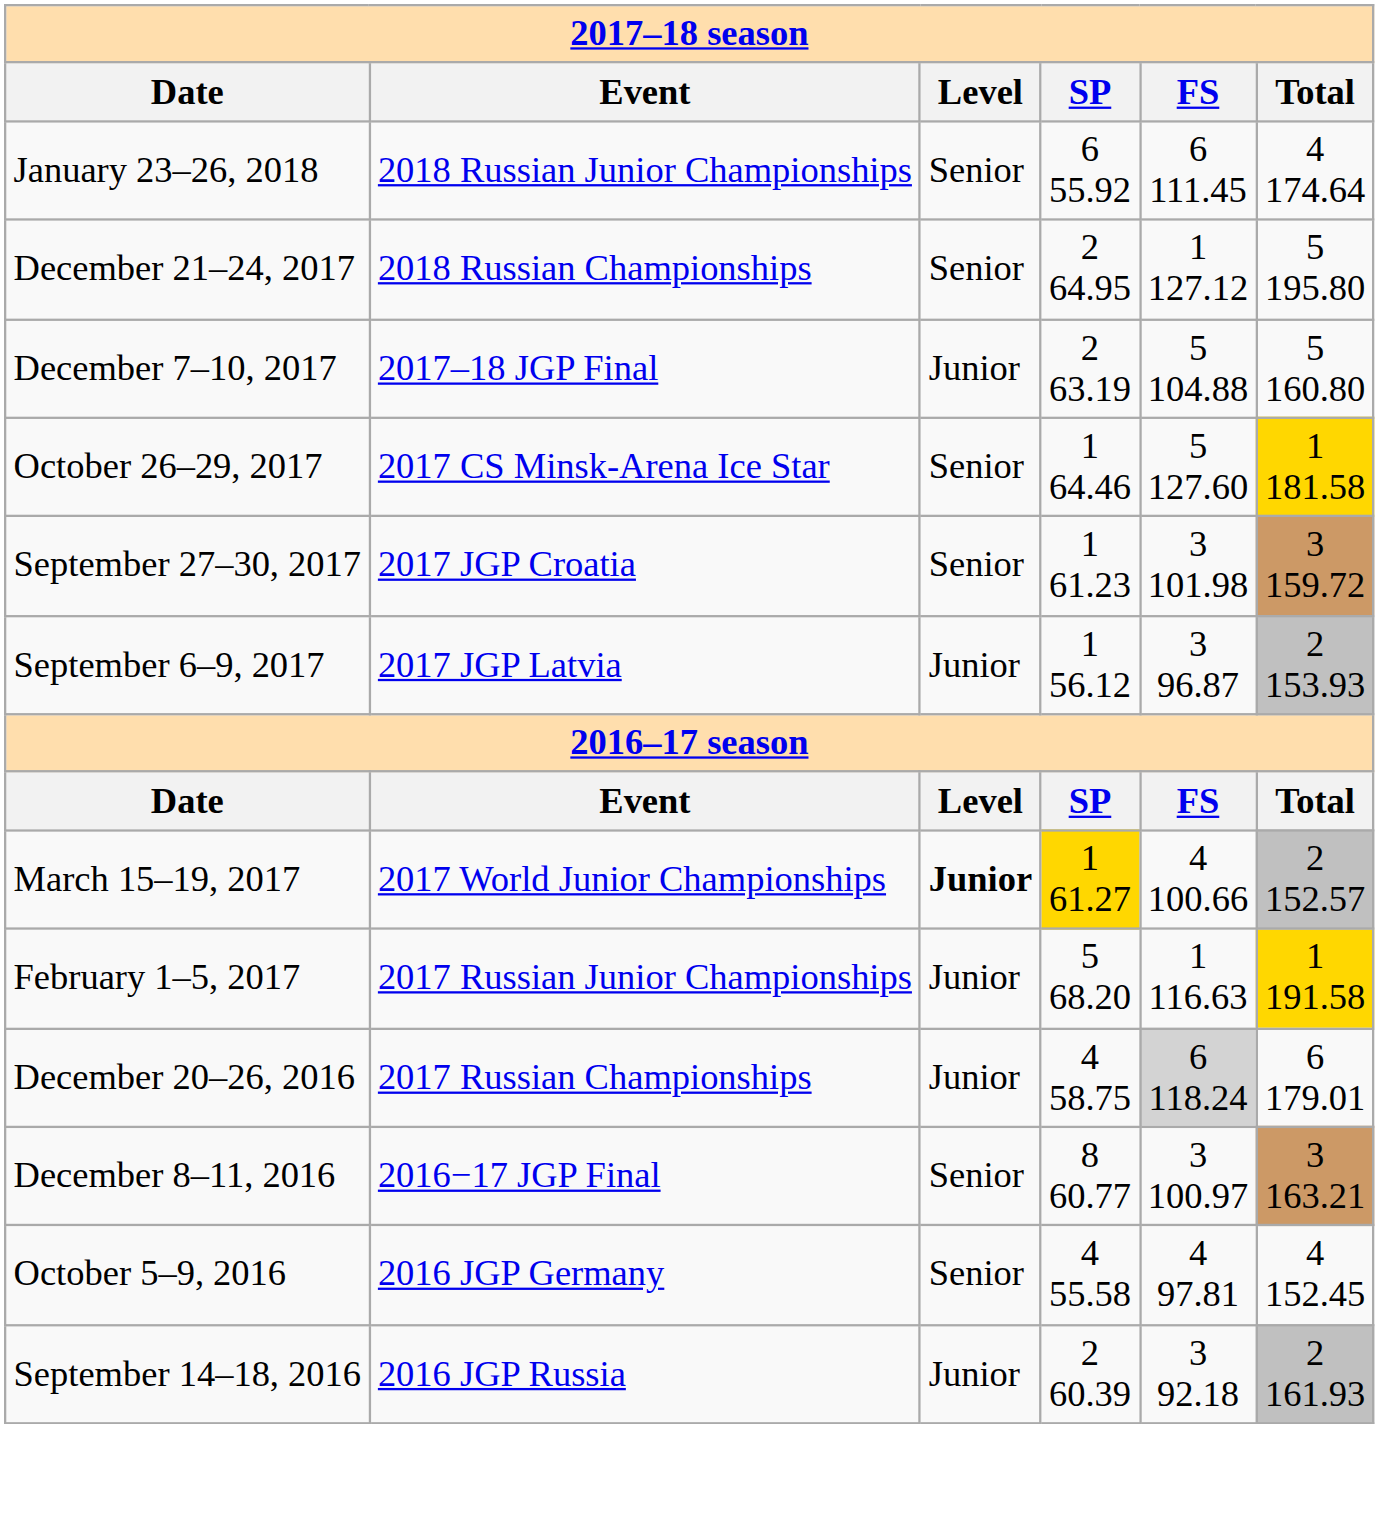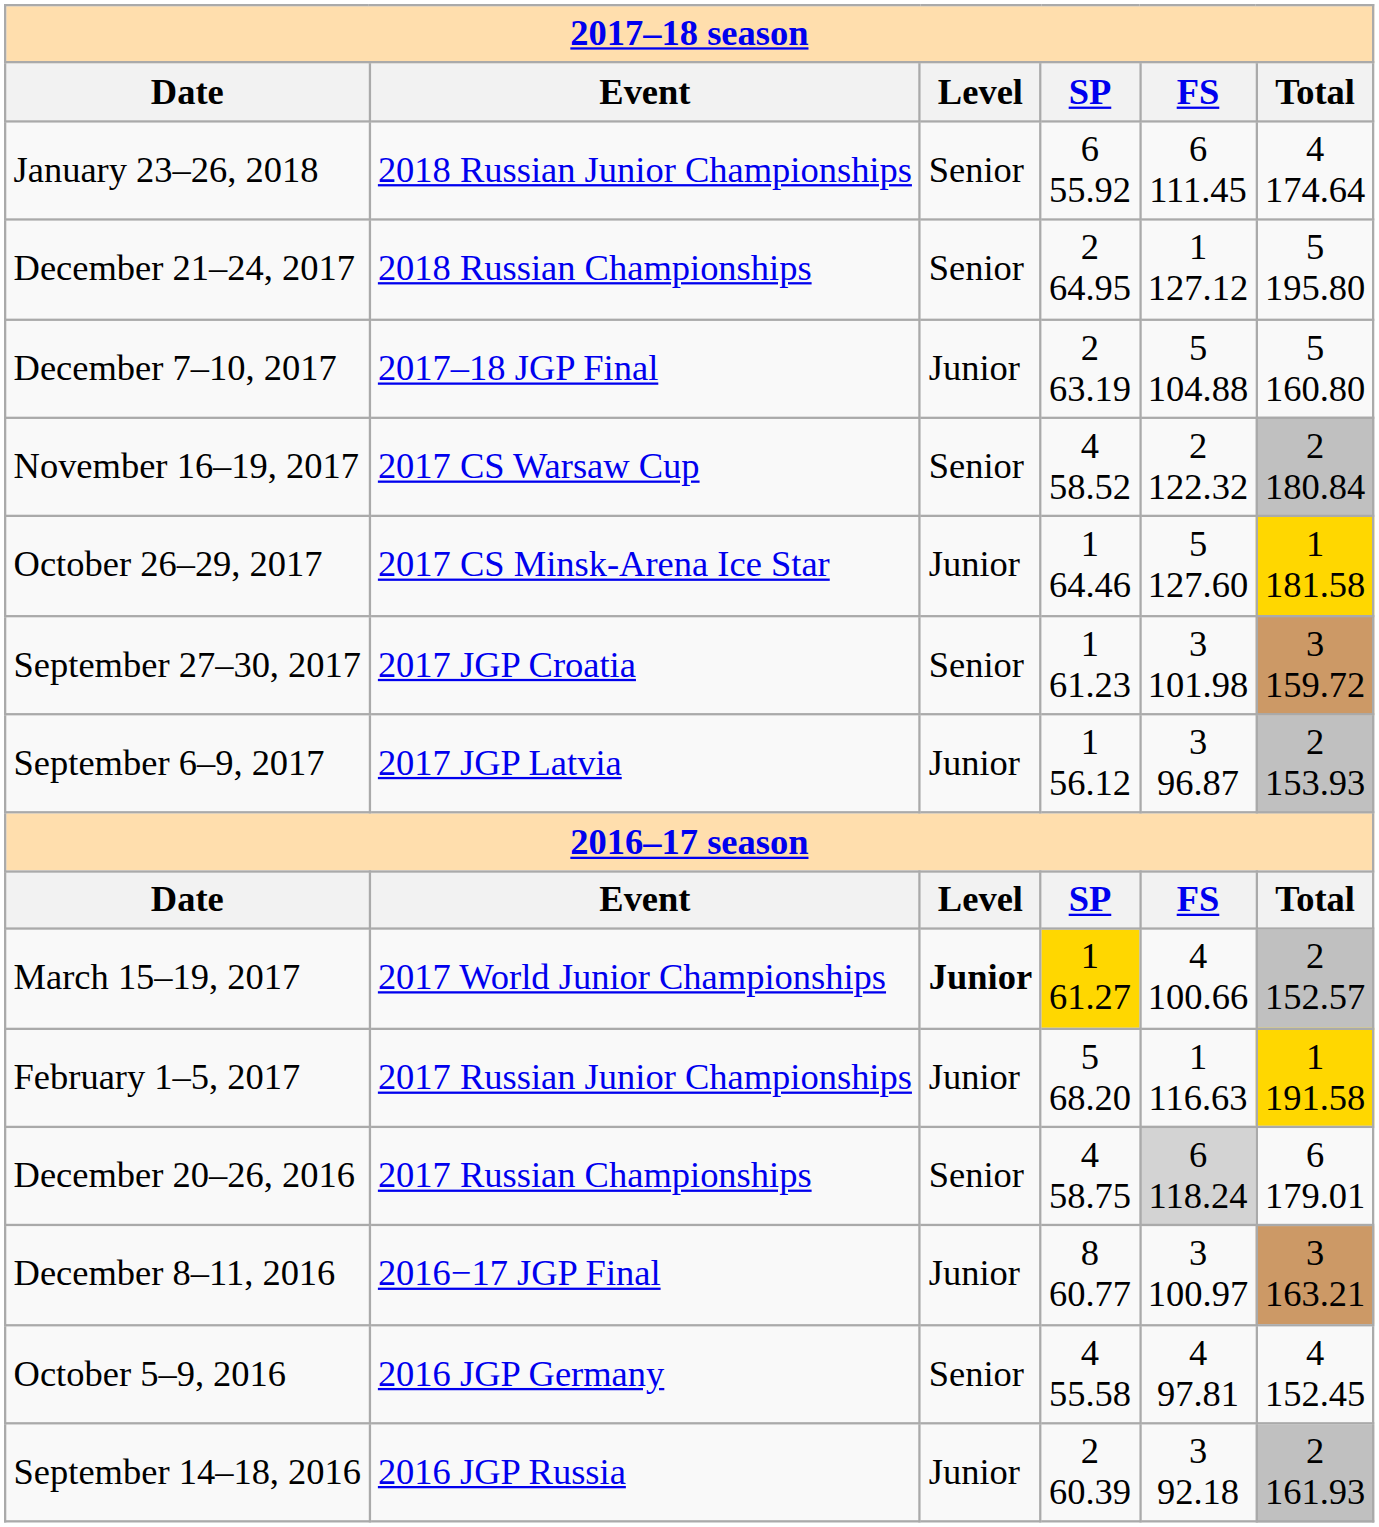+ row: November 16–19, 2017 | 2017 CS Warsaw Cup | Senior | 4 58.52 | 2 122.32 | 2 180.84
October 26–29, 2017 | column 3: Senior -> Junior
December 20–26, 2016 | column 3: Junior -> Senior
December 8–11, 2016 | column 3: Senior -> Junior
